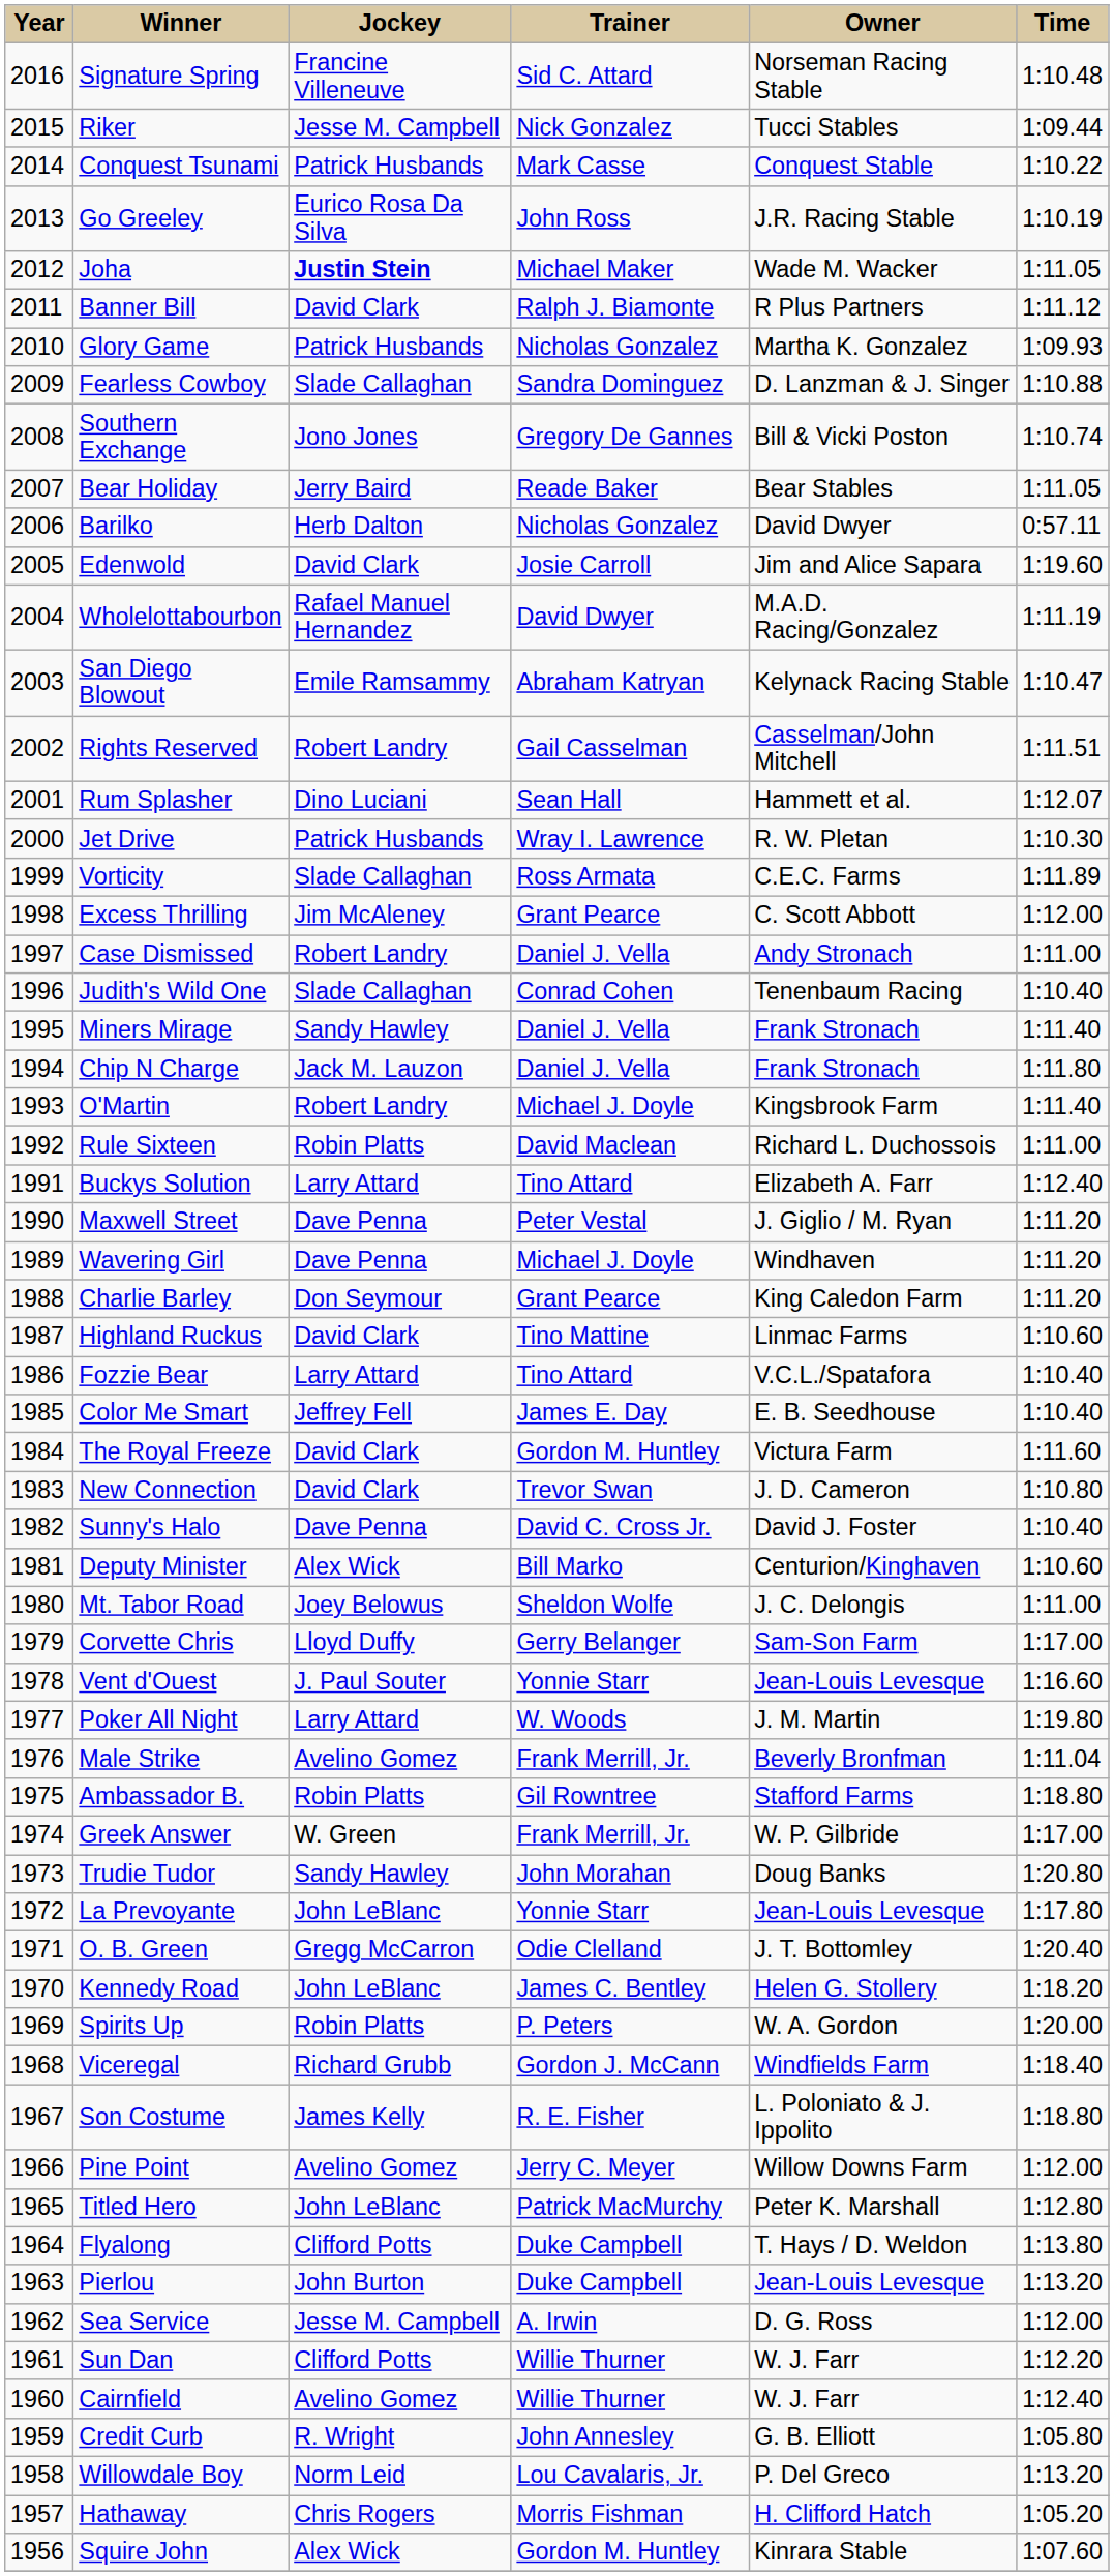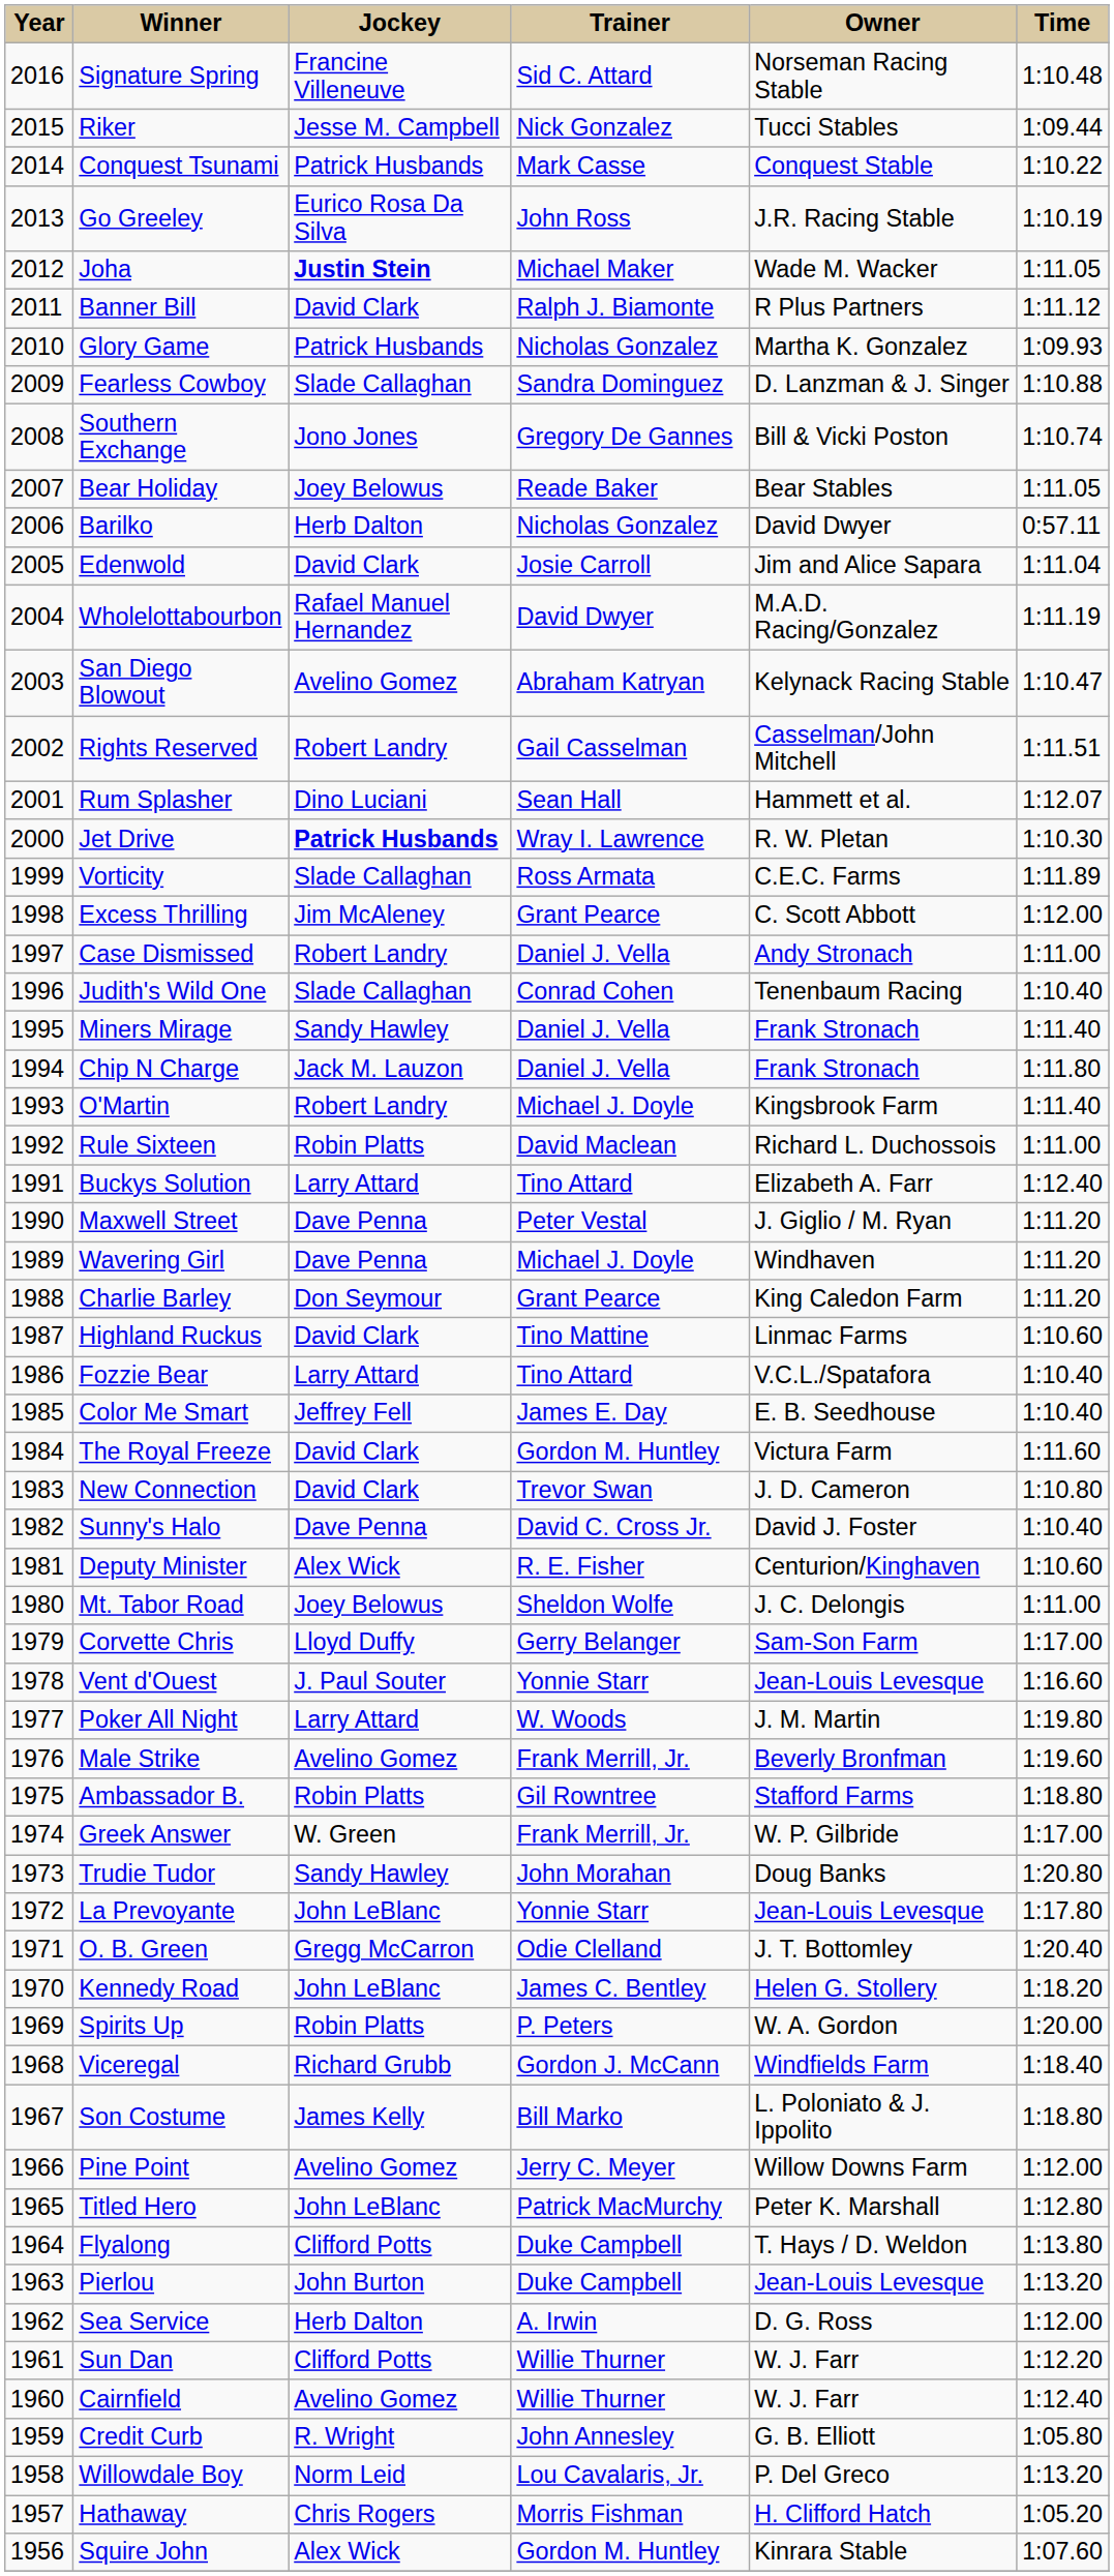Bear Holiday | Jockey: Jerry Baird -> Joey Belowus
Edenwold | Time: 1:19.60 -> 1:11.04
San Diego Blowout | Jockey: Emile Ramsammy -> Avelino Gomez
Jet Drive | Jockey: normal -> bold
Deputy Minister | Trainer: Bill Marko -> R. E. Fisher
Male Strike | Time: 1:11.04 -> 1:19.60
Son Costume | Trainer: R. E. Fisher -> Bill Marko
Sea Service | Jockey: Jesse M. Campbell -> Herb Dalton
